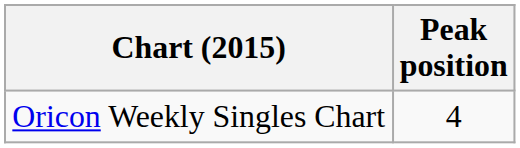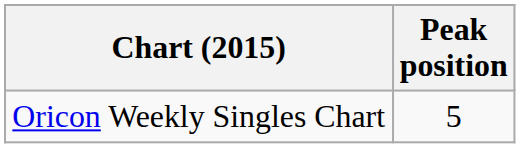Oricon Weekly Singles Chart | Peak position: 4 -> 5
